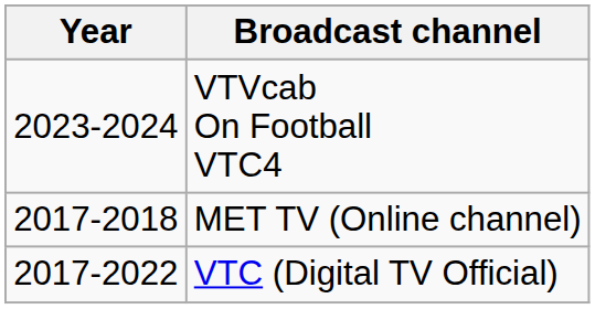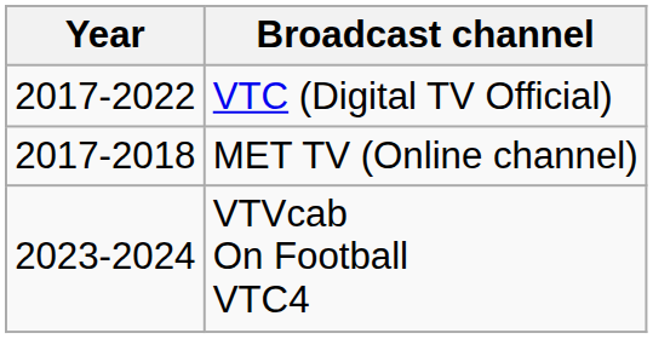rows swapped: VTC (Digital TV Official) <-> VTVcab On Football VTC4
